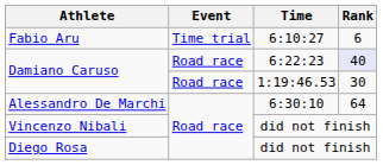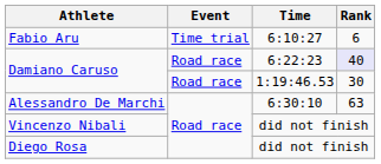Alessandro De Marchi | Rank: 64 -> 63
